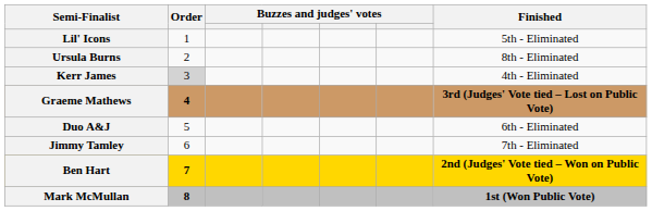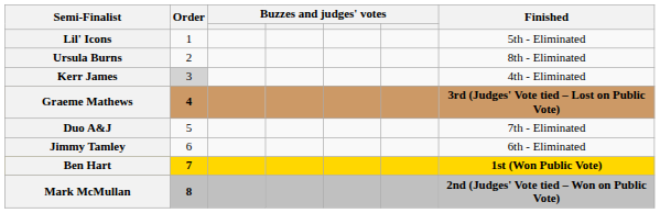Duo A&J | Finished: 6th - Eliminated -> 7th - Eliminated
Jimmy Tamley | Finished: 7th - Eliminated -> 6th - Eliminated
Ben Hart | Finished: 2nd (Judges' Vote tied – Won on Public Vote) -> 1st (Won Public Vote)
Mark McMullan | Finished: 1st (Won Public Vote) -> 2nd (Judges' Vote tied – Won on Public Vote)
